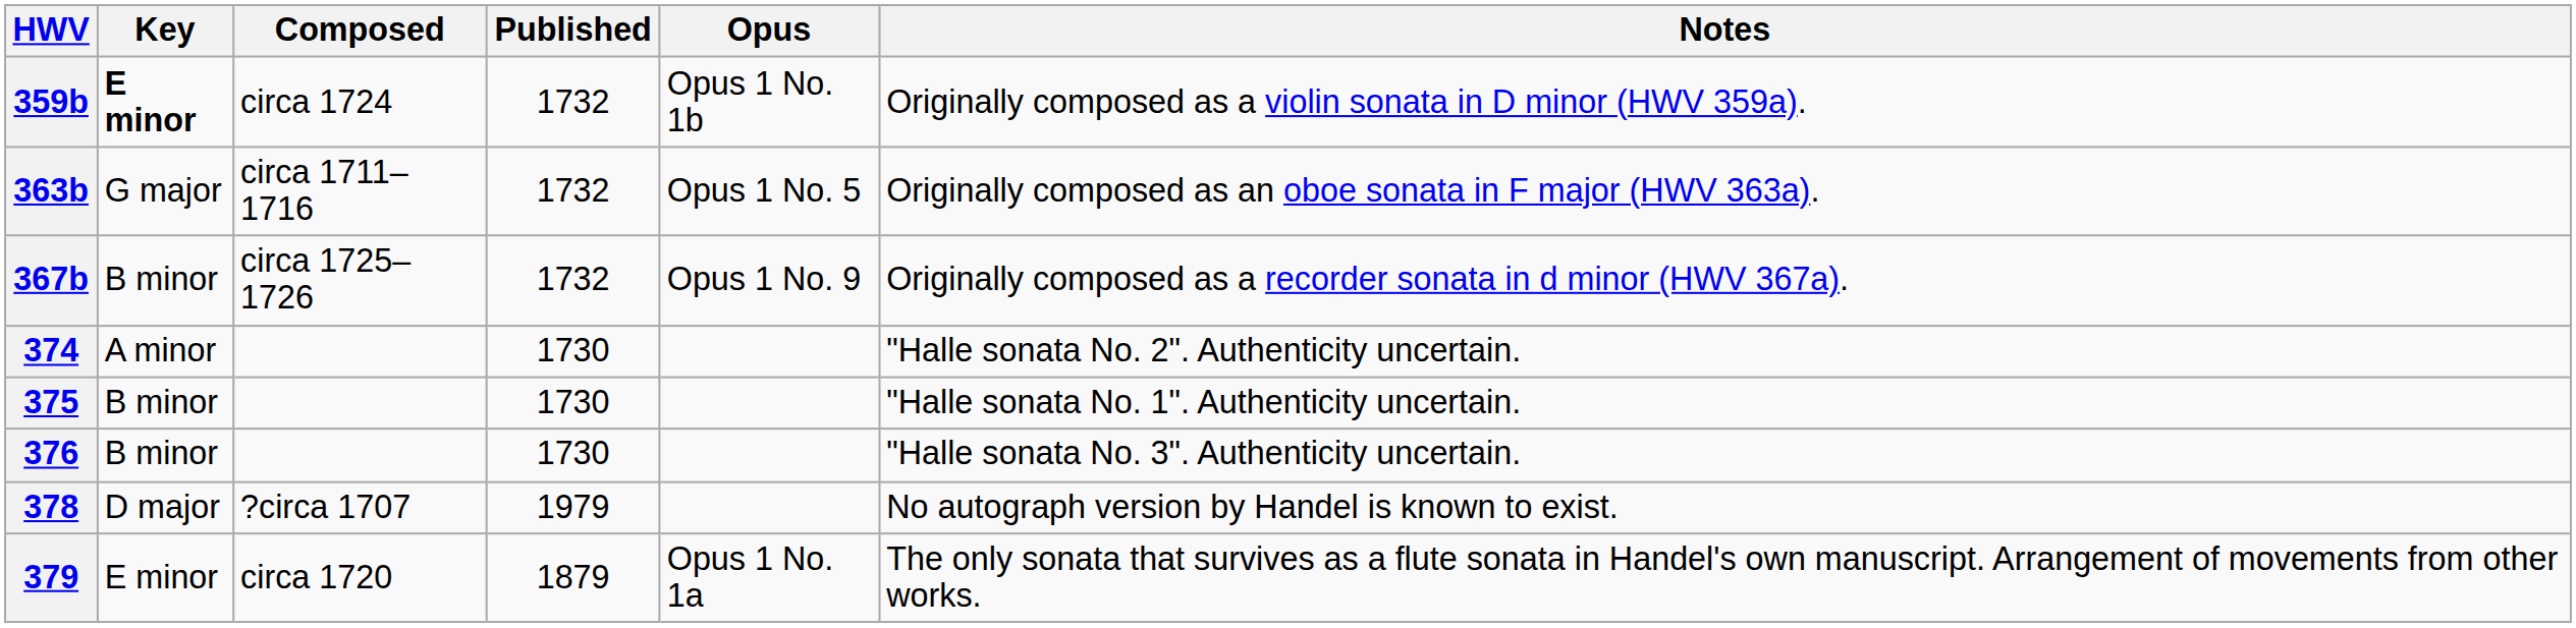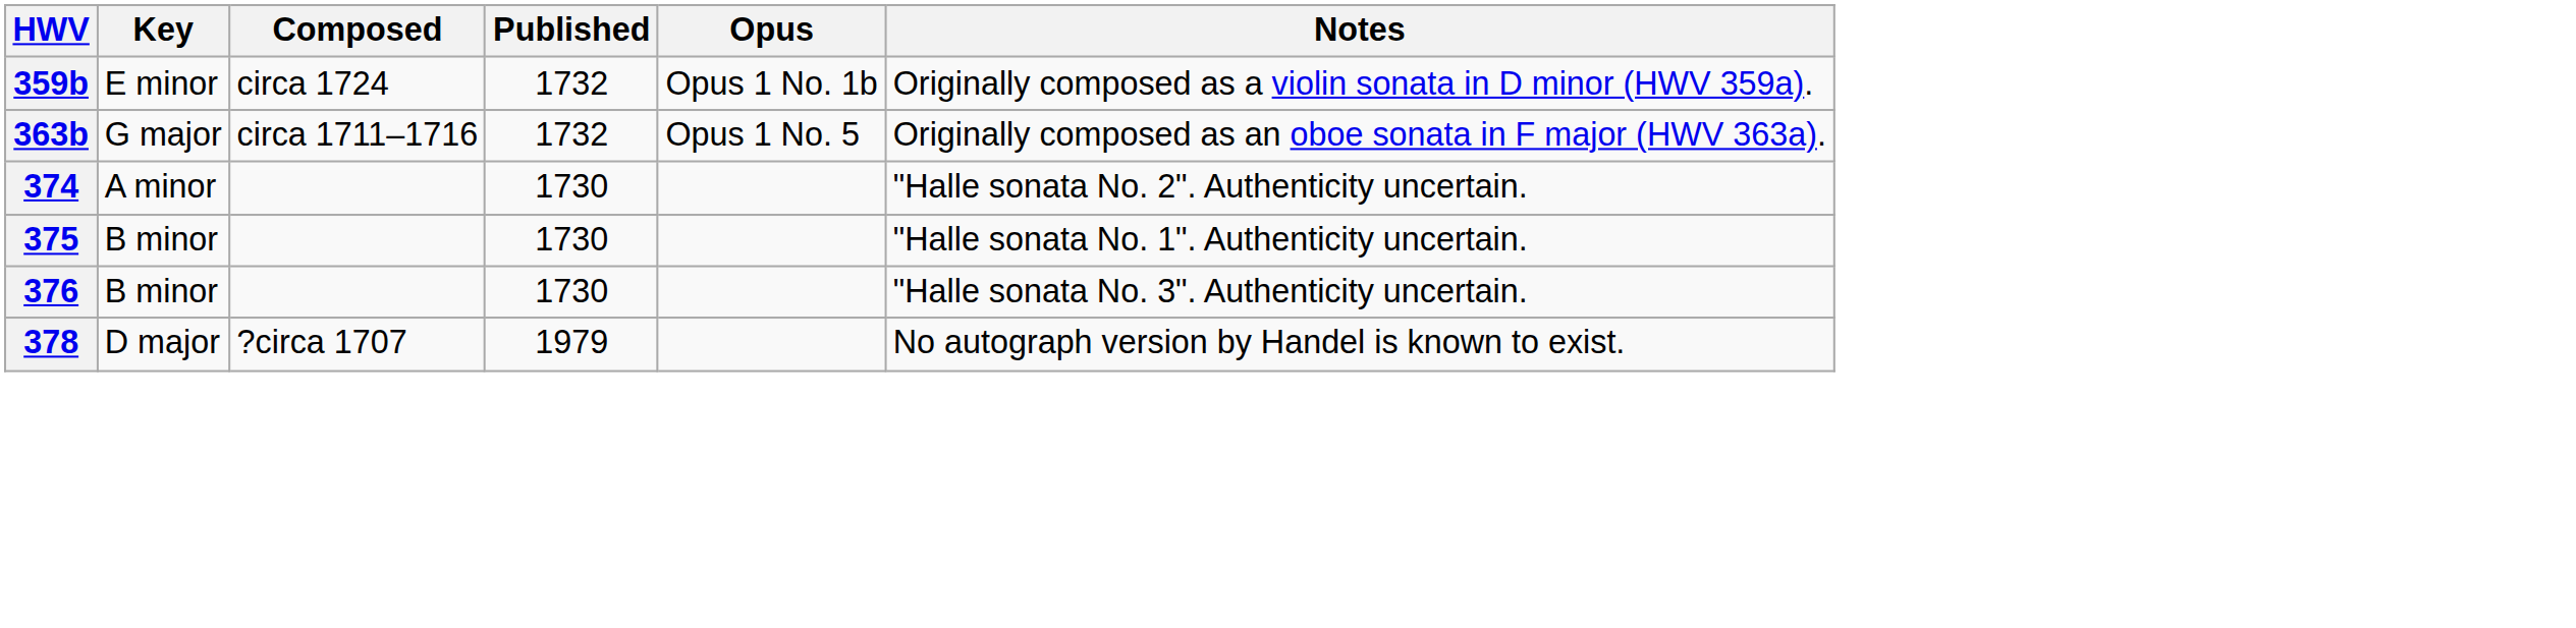359b | Key: bold -> normal
- row: 367b | B minor | circa 1725–1726 | 1732 | Opus 1 No. 9 | Originally composed as a recorder sonata in d minor (HWV 367a).
- row: 379 | E minor | circa 1720 | 1879 | Opus 1 No. 1a | The only sonata that survives as a flute sonata in Handel's own manuscript. Arrangement of movements from other works.
